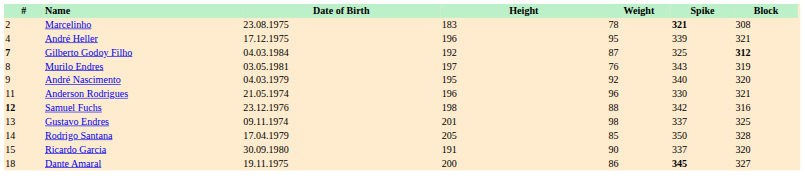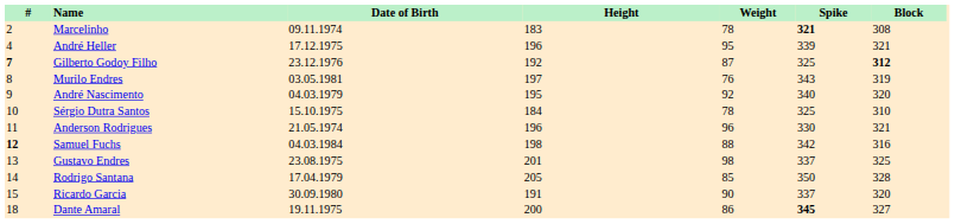Marcelinho | Date of Birth: 23.08.1975 -> 09.11.1974
Gilberto Godoy Filho | Date of Birth: 04.03.1984 -> 23.12.1976
+ row: 10 | Sérgio Dutra Santos | 15.10.1975 | 184 | 78 | 325 | 310
Samuel Fuchs | Date of Birth: 23.12.1976 -> 04.03.1984
Gustavo Endres | Date of Birth: 09.11.1974 -> 23.08.1975
